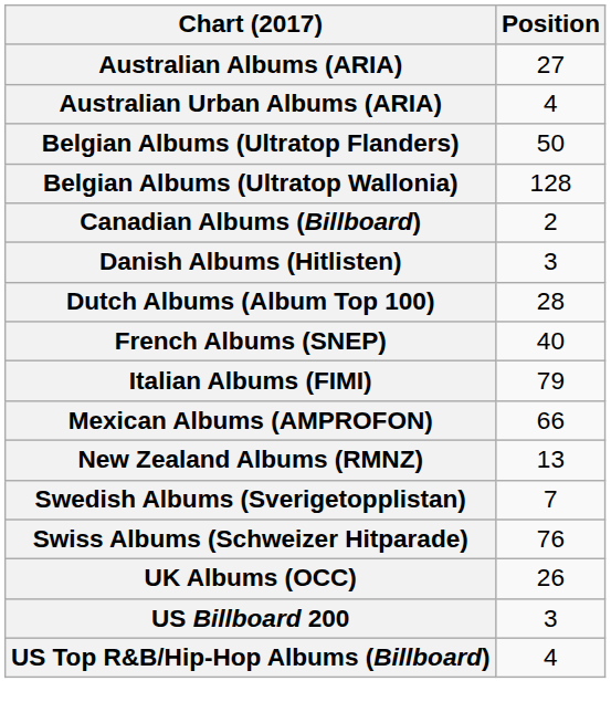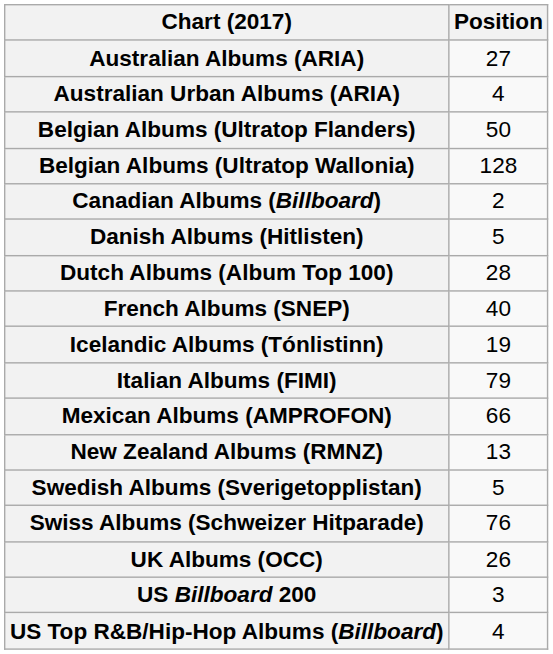Danish Albums (Hitlisten) | Position: 3 -> 5
+ row: Icelandic Albums (Tónlistinn) | 19
Swedish Albums (Sverigetopplistan) | Position: 7 -> 5
